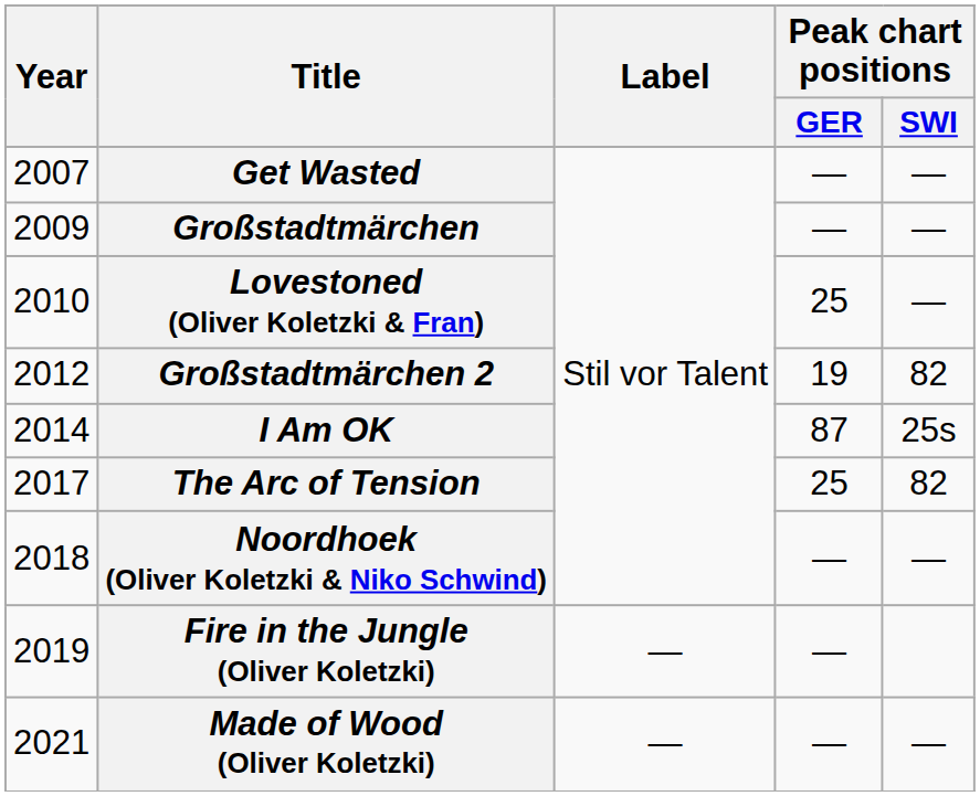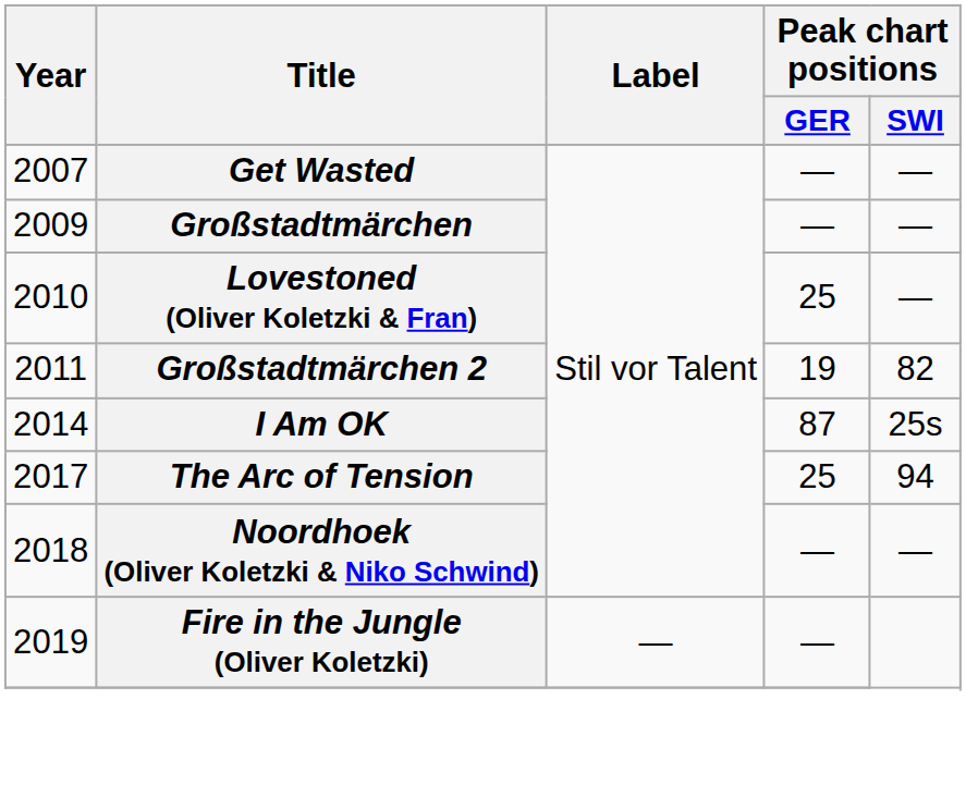Großstadtmärchen 2 | Year: 2012 -> 2011
The Arc of Tension | Peak chart positions / SWI: 82 -> 94
- row: 2021 | Made of Wood (Oliver Koletzki) | — | — | —
